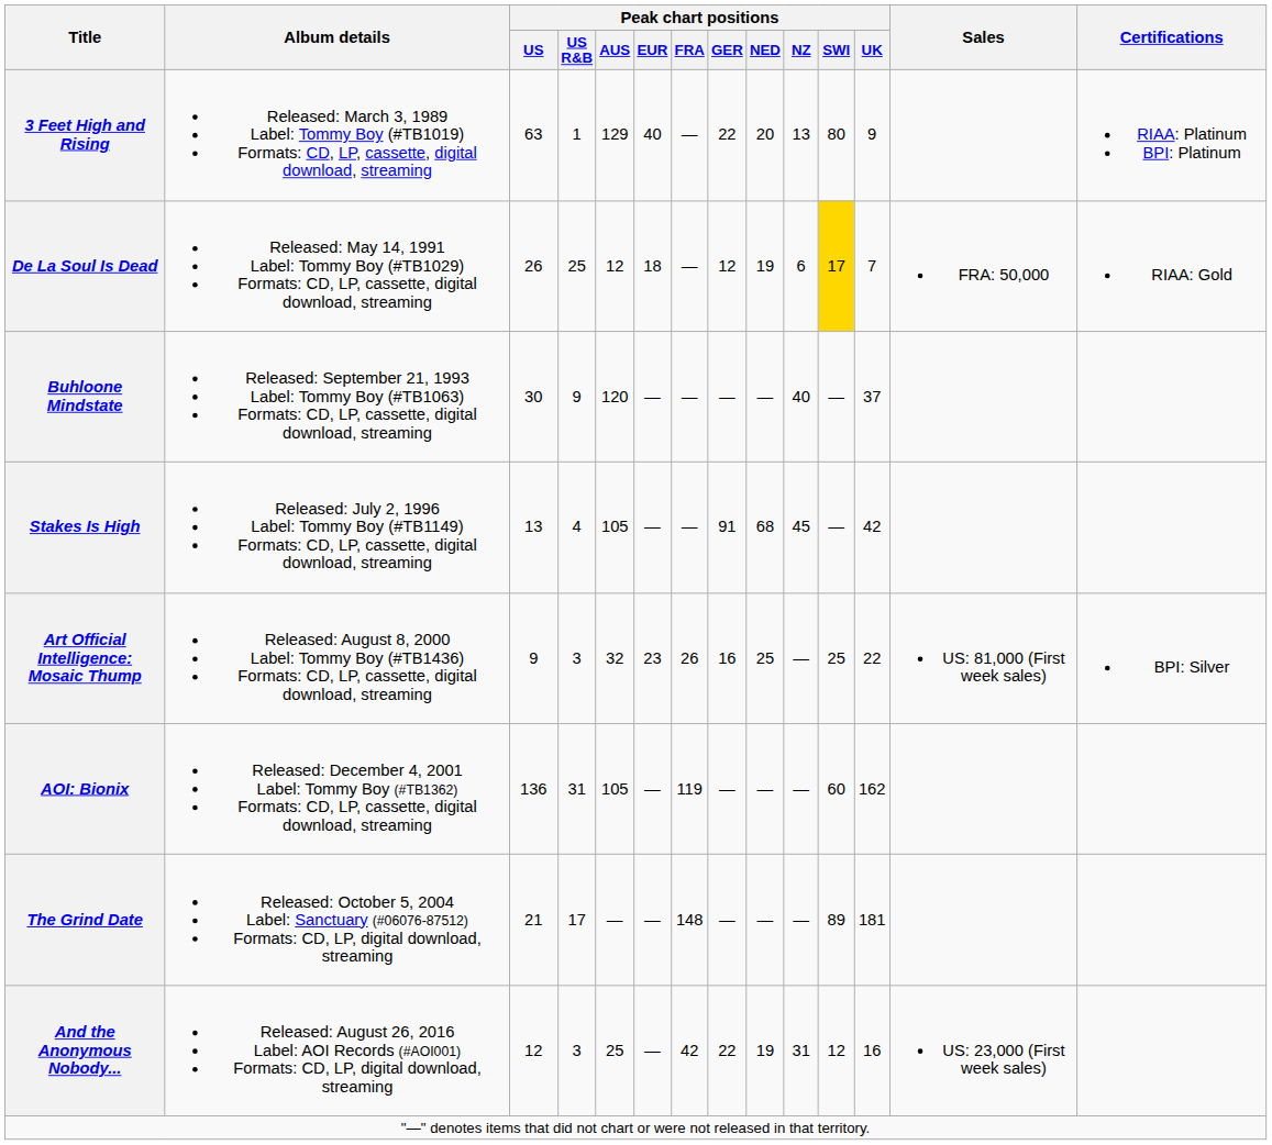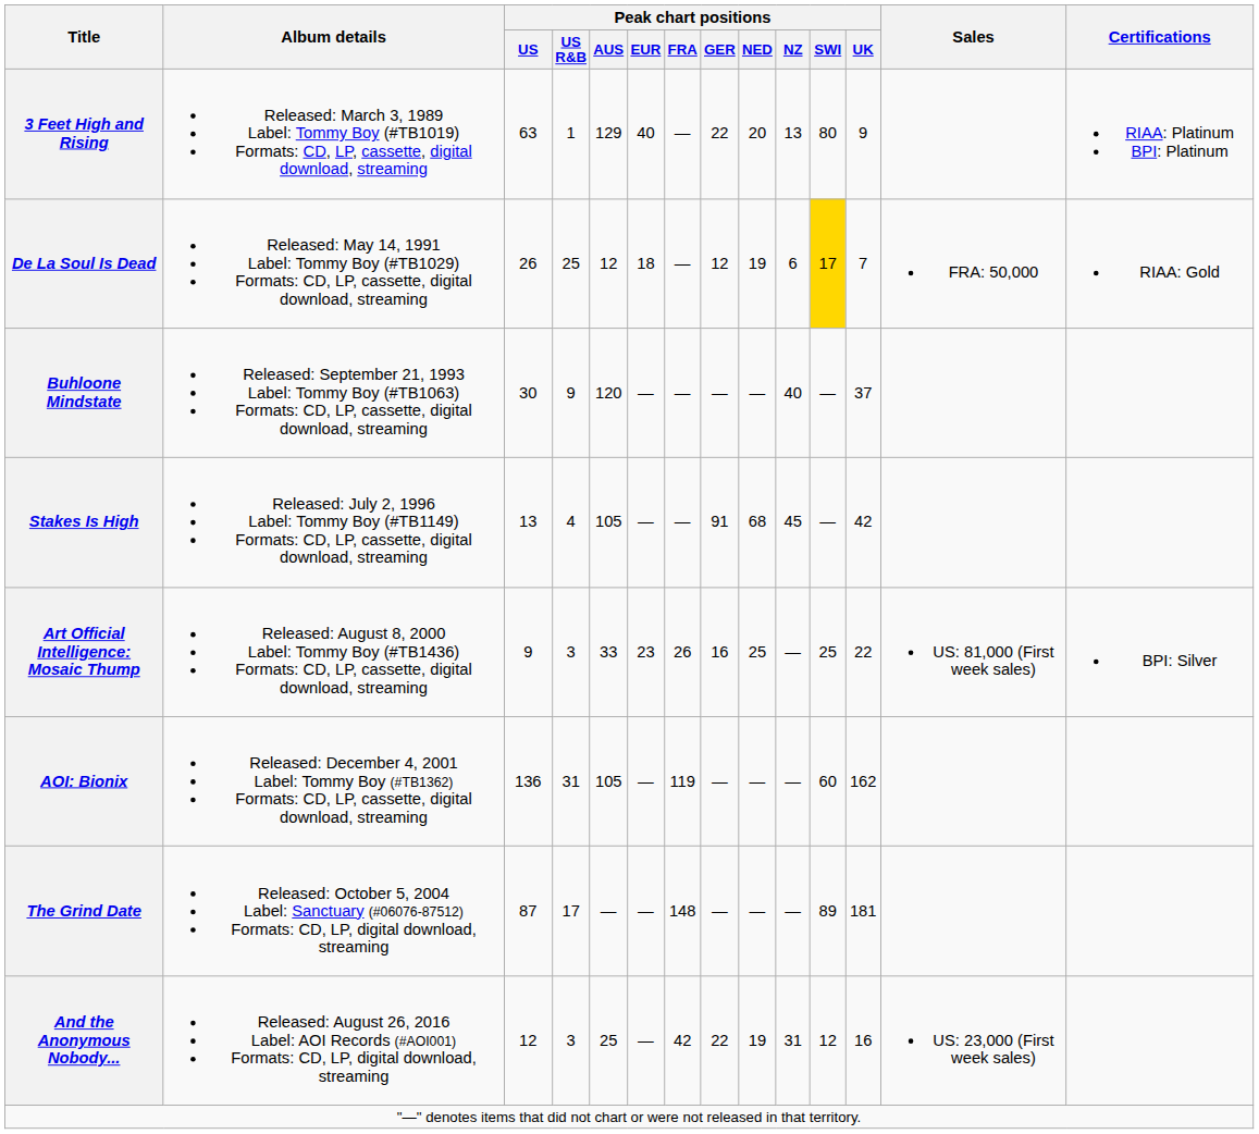Art Official Intelligence: Mosaic Thump | Peak chart positions / AUS: 32 -> 33
The Grind Date | Peak chart positions / US: 21 -> 87
